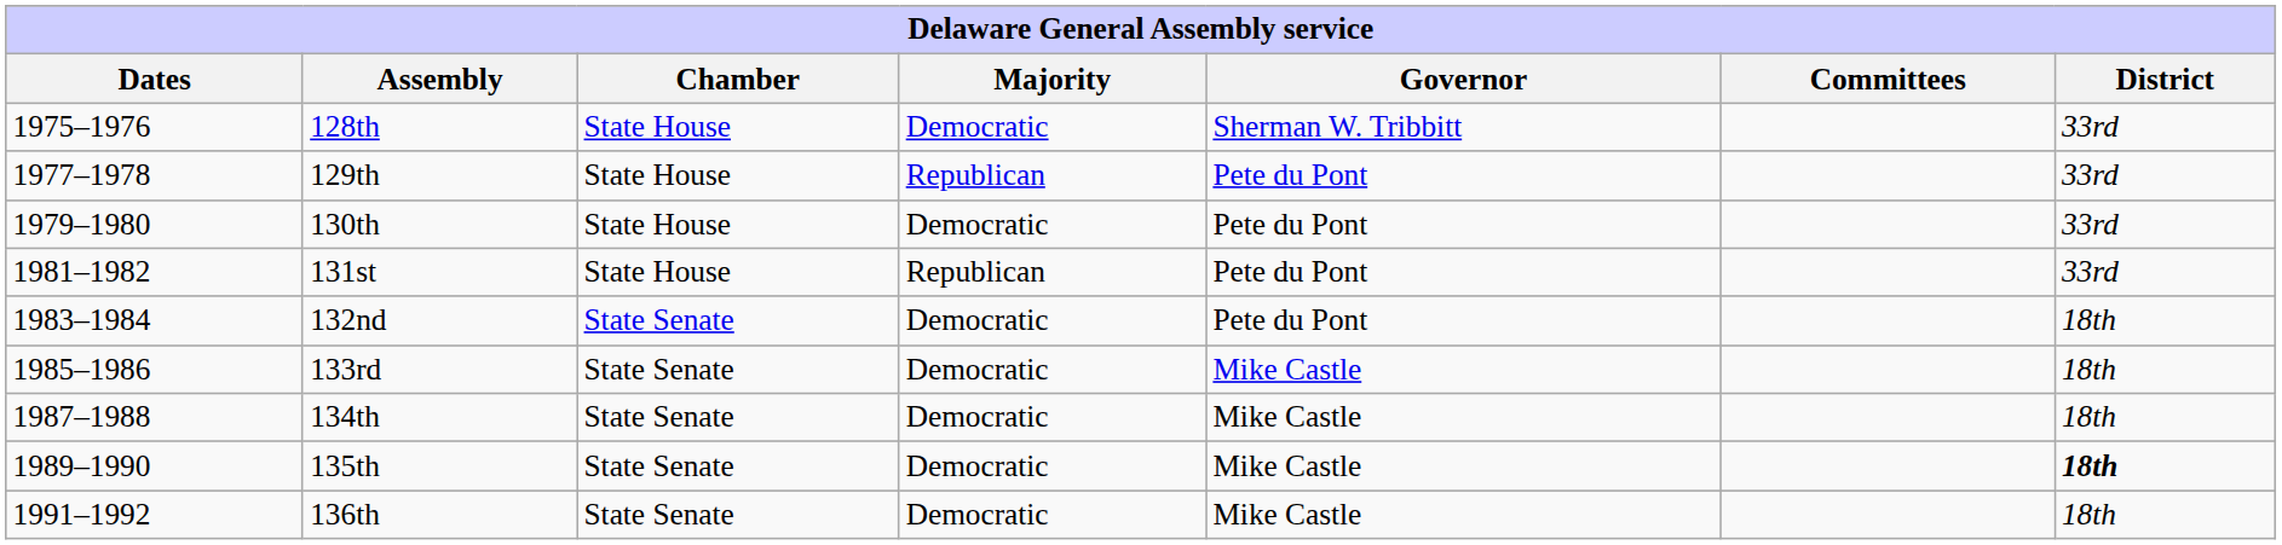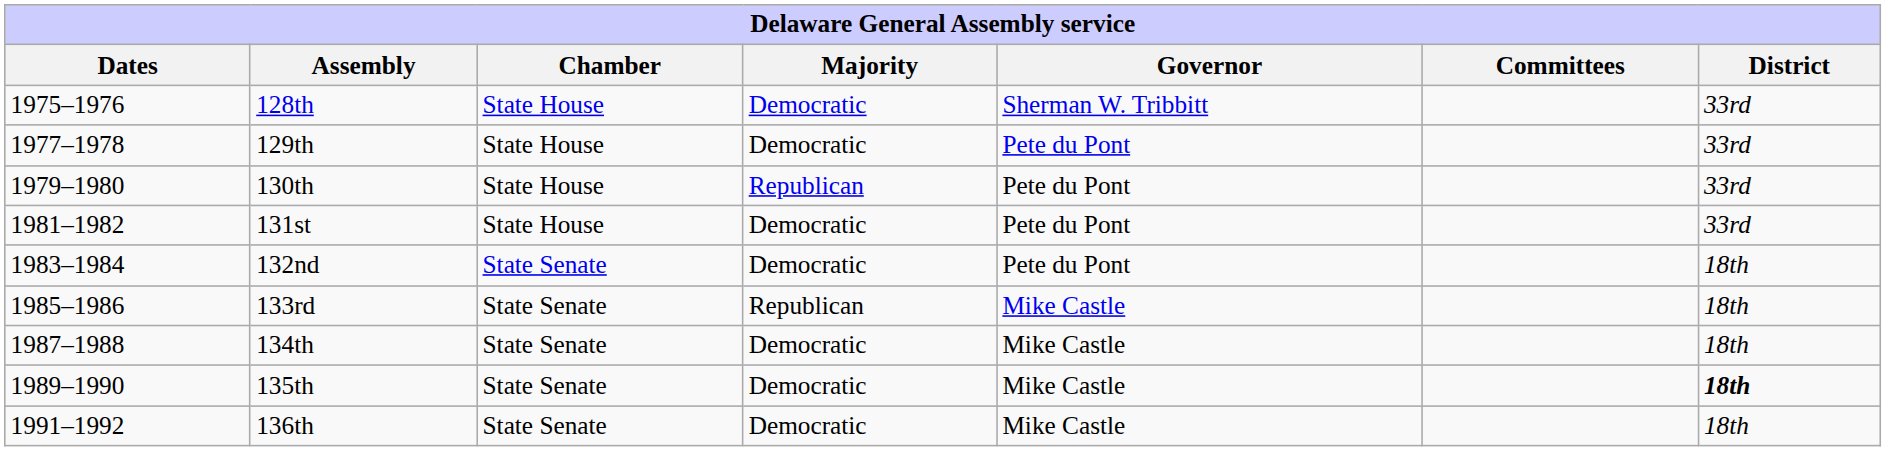129th | Majority: Republican -> Democratic
130th | Majority: Democratic -> Republican
131st | Majority: Republican -> Democratic
133rd | Majority: Democratic -> Republican
